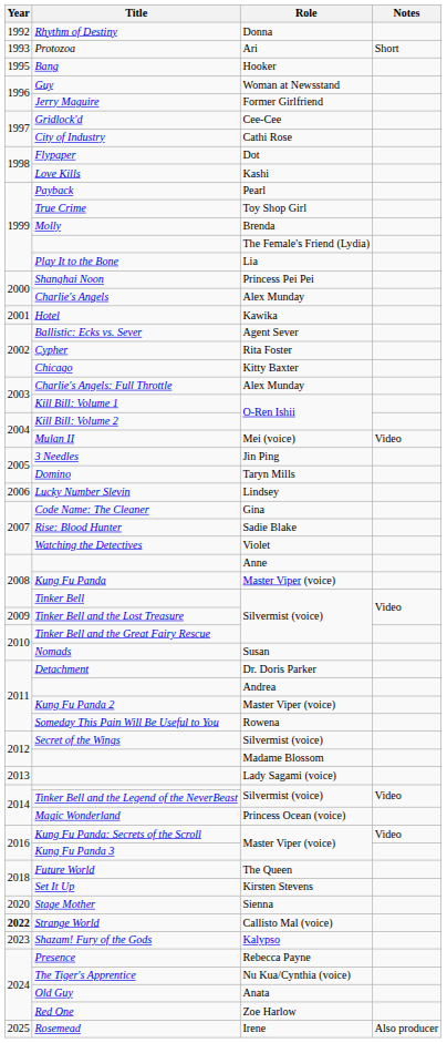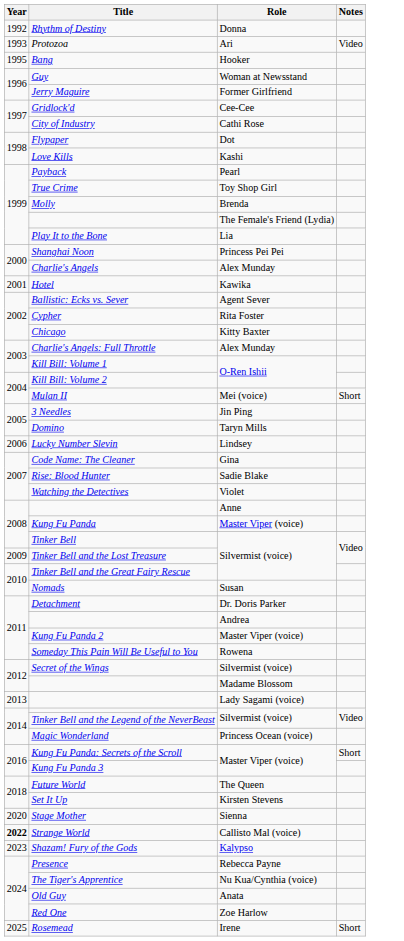Protozoa | Notes: Short -> Video
Mulan II | Notes: Video -> Short
Kung Fu Panda: Secrets of the Scroll | Notes: Video -> Short
Rosemead | Notes: Also producer -> Short
